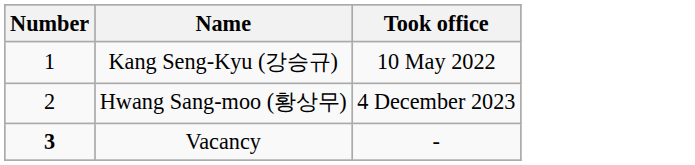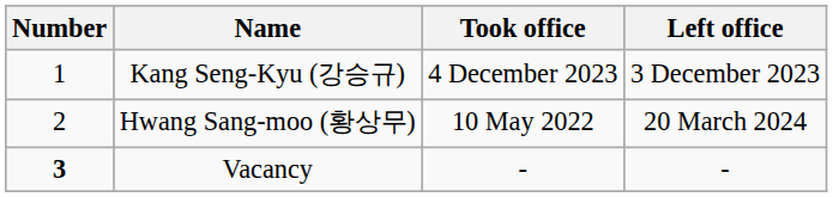+ column: Left office | 3 December 2023 | 20 March 2024 | -
Kang Seng-Kyu (강승규) | Took office: 10 May 2022 -> 4 December 2023
Hwang Sang-moo (황상무) | Took office: 4 December 2023 -> 10 May 2022
